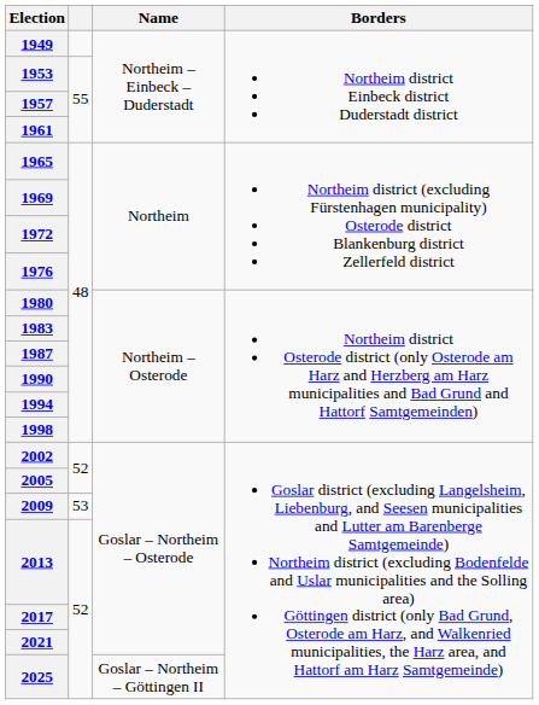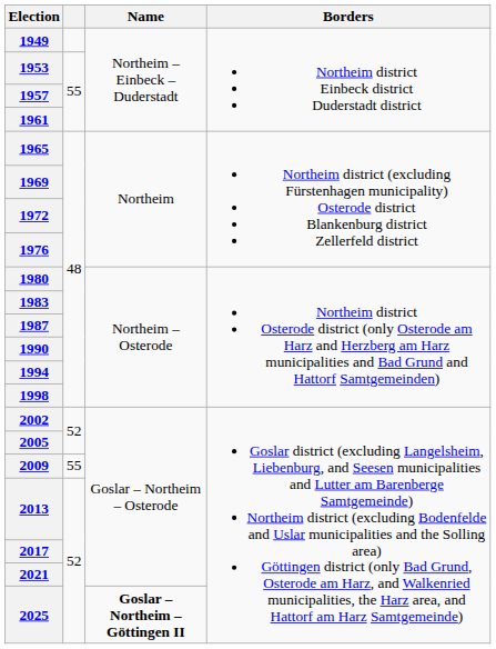2009 | column 2: 53 -> 55
2025 | Name: normal -> bold
